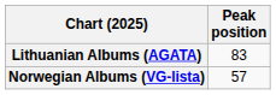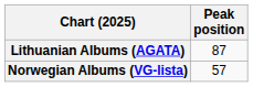Lithuanian Albums (AGATA) | Peak position: 83 -> 87
